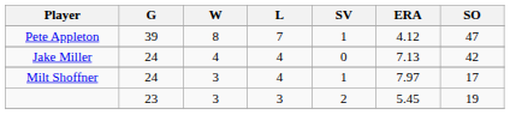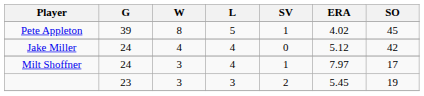Pete Appleton | L: 7 -> 5
Pete Appleton | ERA: 4.12 -> 4.02
Pete Appleton | SO: 47 -> 45
Jake Miller | ERA: 7.13 -> 5.12
